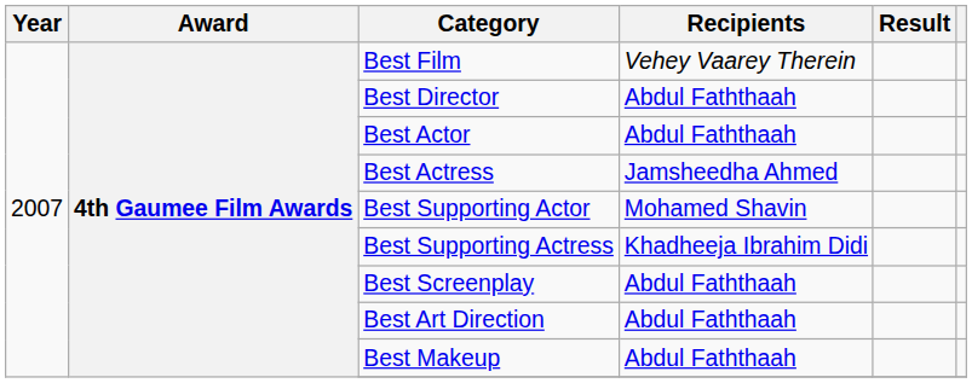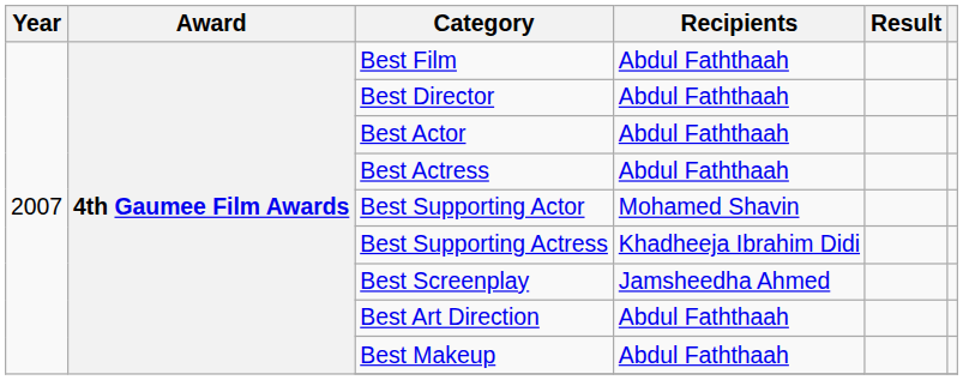Best Film | Recipients: Vehey Vaarey Therein -> Abdul Faththaah
Best Actress | Recipients: Jamsheedha Ahmed -> Abdul Faththaah
Best Screenplay | Recipients: Abdul Faththaah -> Jamsheedha Ahmed
